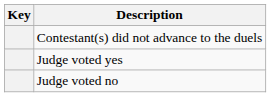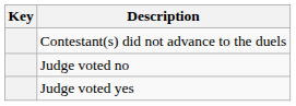rows swapped: Judge voted yes <-> Judge voted no
